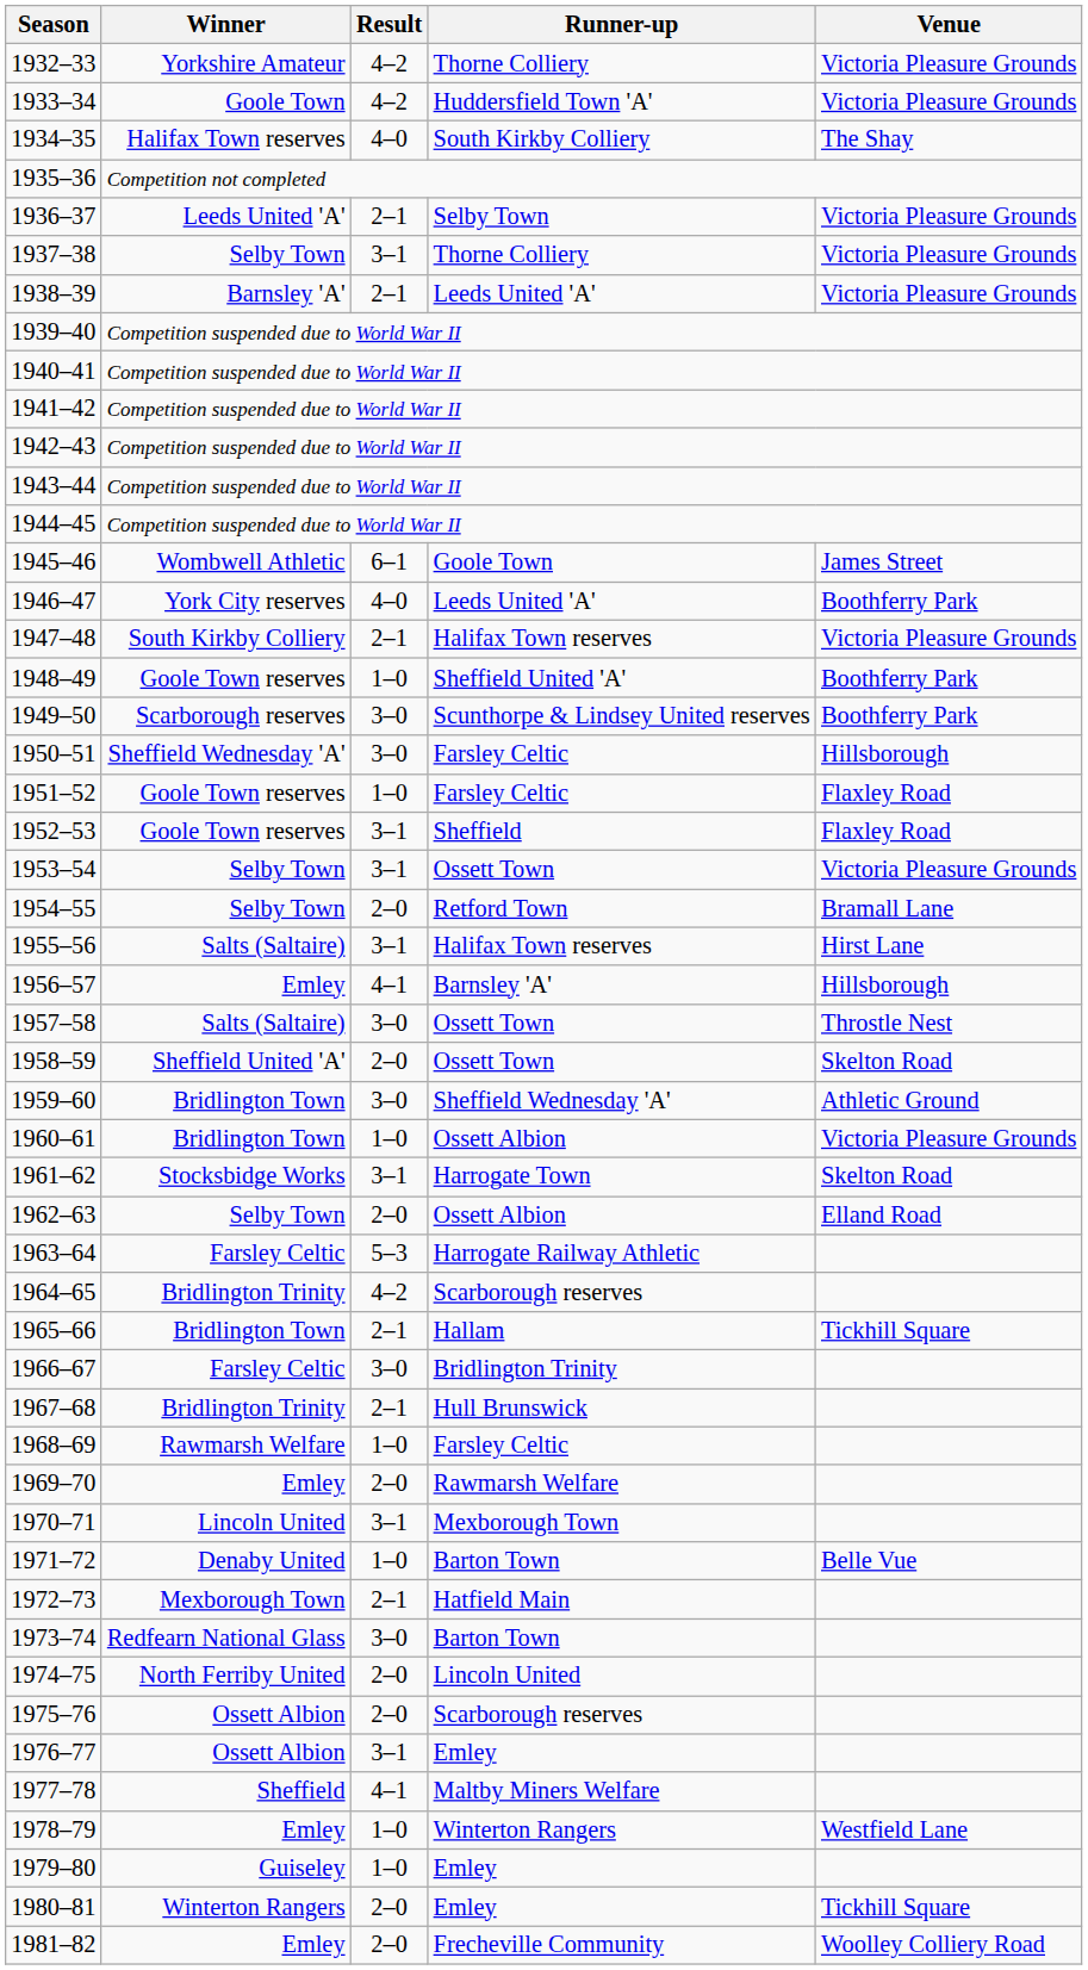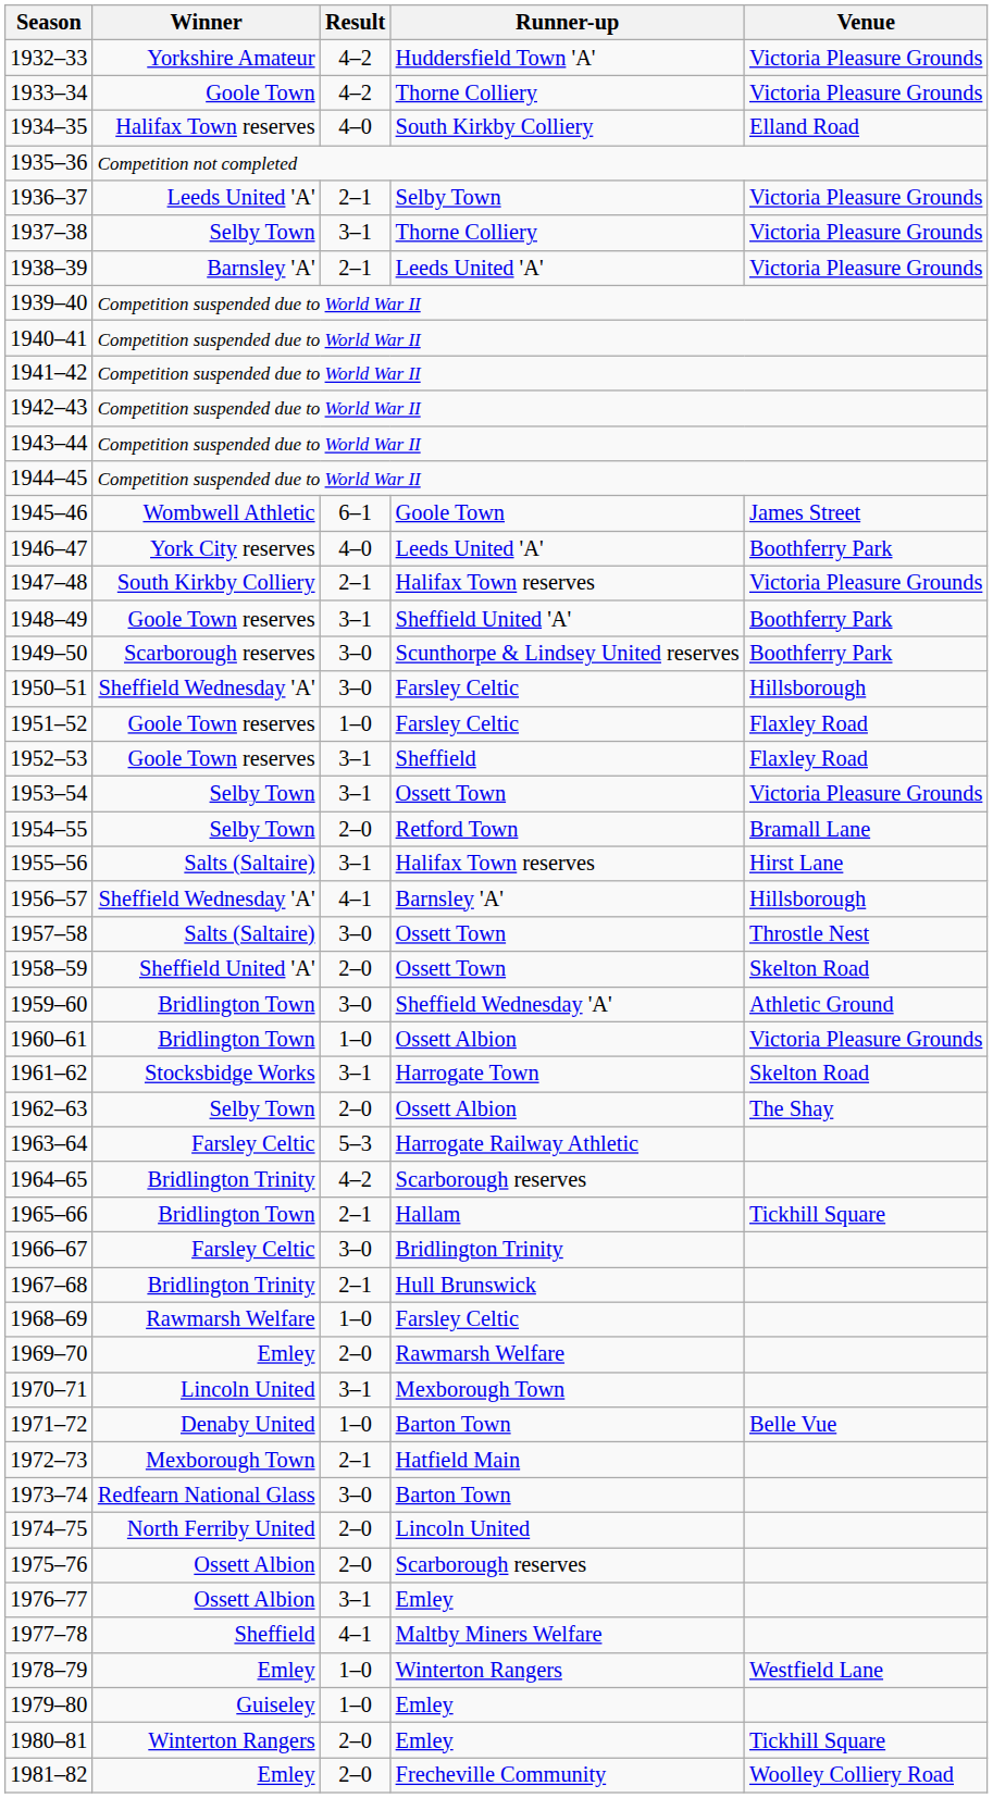1932–33 | Runner-up: Thorne Colliery -> Huddersfield Town 'A'
1933–34 | Runner-up: Huddersfield Town 'A' -> Thorne Colliery
1934–35 | Venue: The Shay -> Elland Road
1948–49 | Result: 1–0 -> 3–1
1956–57 | Winner: Emley -> Sheffield Wednesday 'A'
1962–63 | Venue: Elland Road -> The Shay
